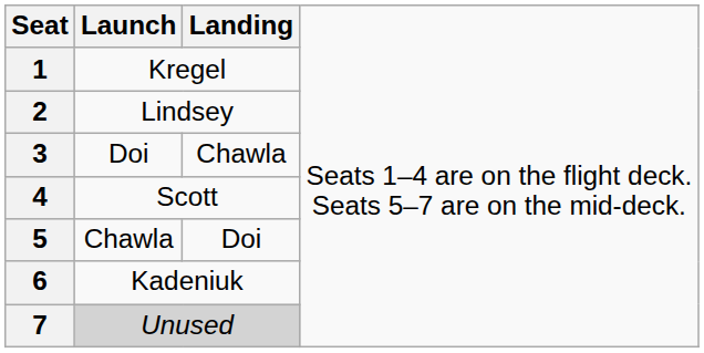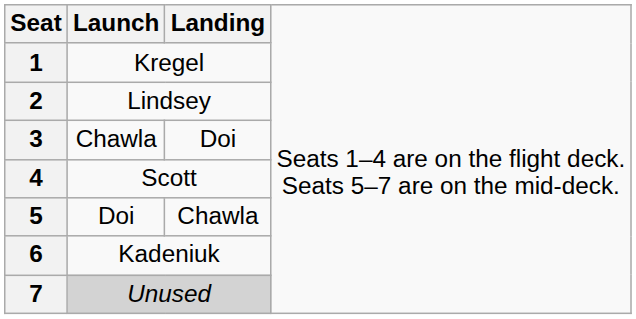3 | column 2: Doi -> Chawla
3 | column 3: Chawla -> Doi
5 | column 2: Chawla -> Doi
5 | column 3: Doi -> Chawla
